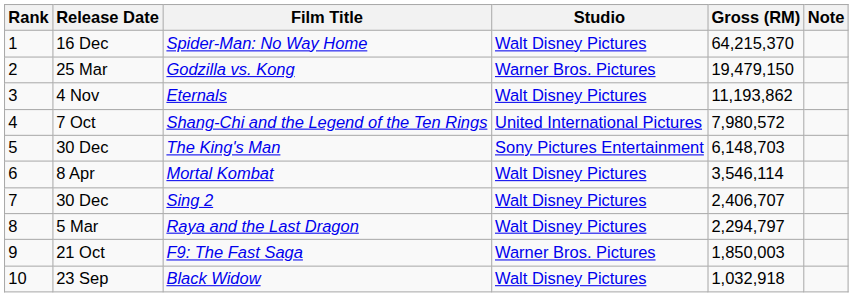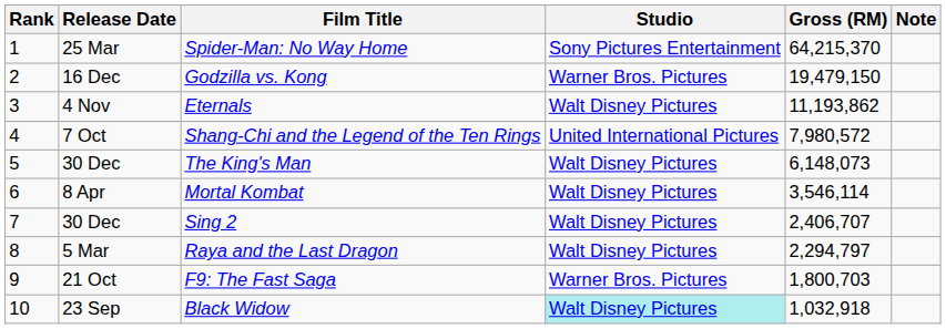Spider-Man: No Way Home | Release Date: 16 Dec -> 25 Mar
Spider-Man: No Way Home | Studio: Walt Disney Pictures -> Sony Pictures Entertainment
Godzilla vs. Kong | Release Date: 25 Mar -> 16 Dec
The King's Man | Studio: Sony Pictures Entertainment -> Walt Disney Pictures
The King's Man | Gross (RM): 6,148,703 -> 6,148,073
F9: The Fast Saga | Gross (RM): 1,850,003 -> 1,800,703
Black Widow | Studio: no background -> paleturquoise background
